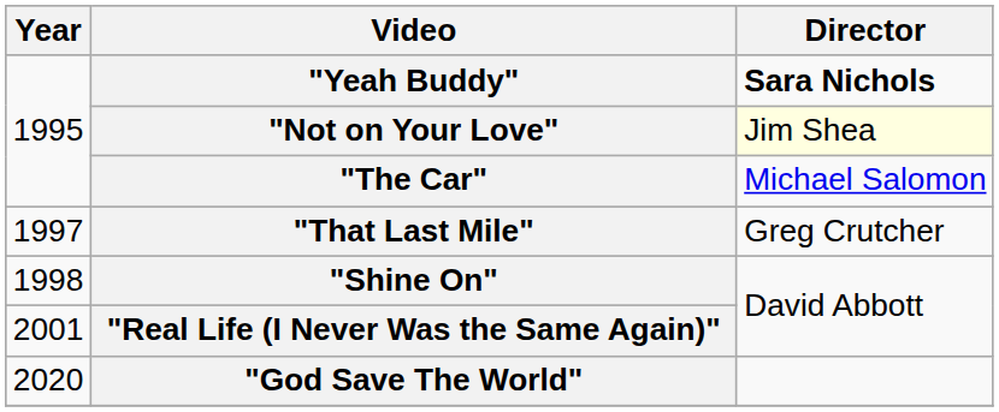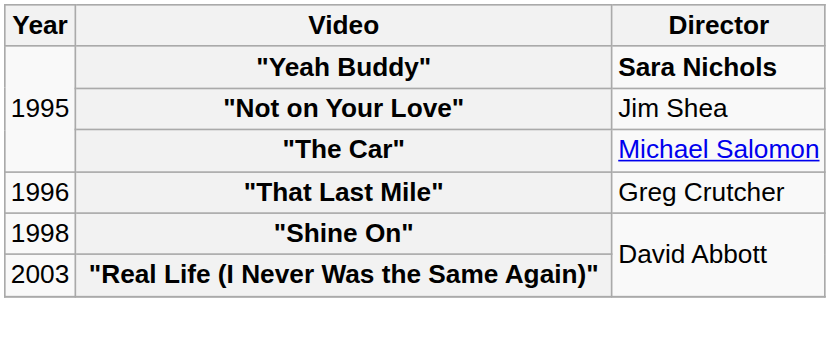"Not on Your Love" | Director: lightyellow background -> no background
"That Last Mile" | Year: 1997 -> 1996
"Real Life (I Never Was the Same Again)" | Year: 2001 -> 2003
- row: 2020 | "God Save The World"
